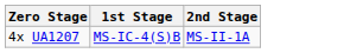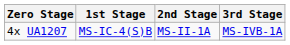+ column: 3rd Stage | MS-IVB-1A
